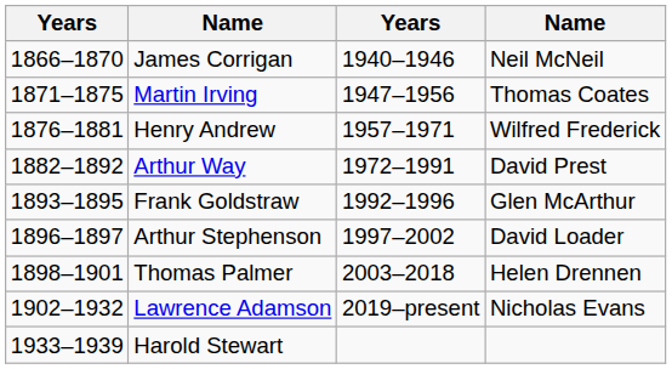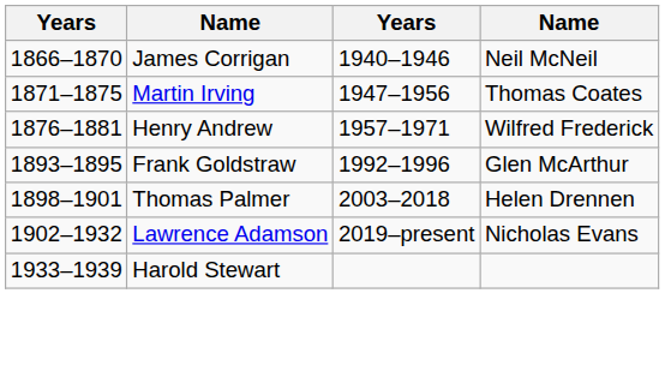- row: 1882–1892 | Arthur Way | 1972–1991 | David Prest
- row: 1896–1897 | Arthur Stephenson | 1997–2002 | David Loader
